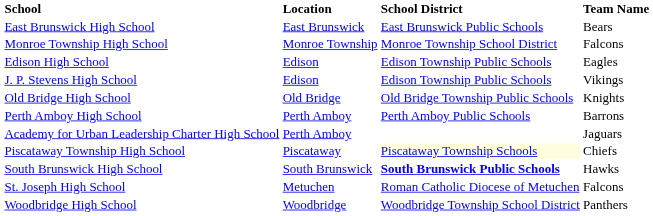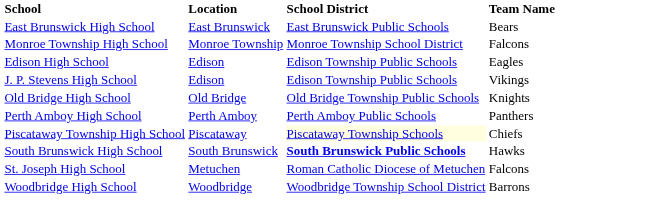Perth Amboy High School | Team Name: Barrons -> Panthers
- row: Academy for Urban Leadership Charter High School | Perth Amboy | Jaguars
Woodbridge High School | Team Name: Panthers -> Barrons
